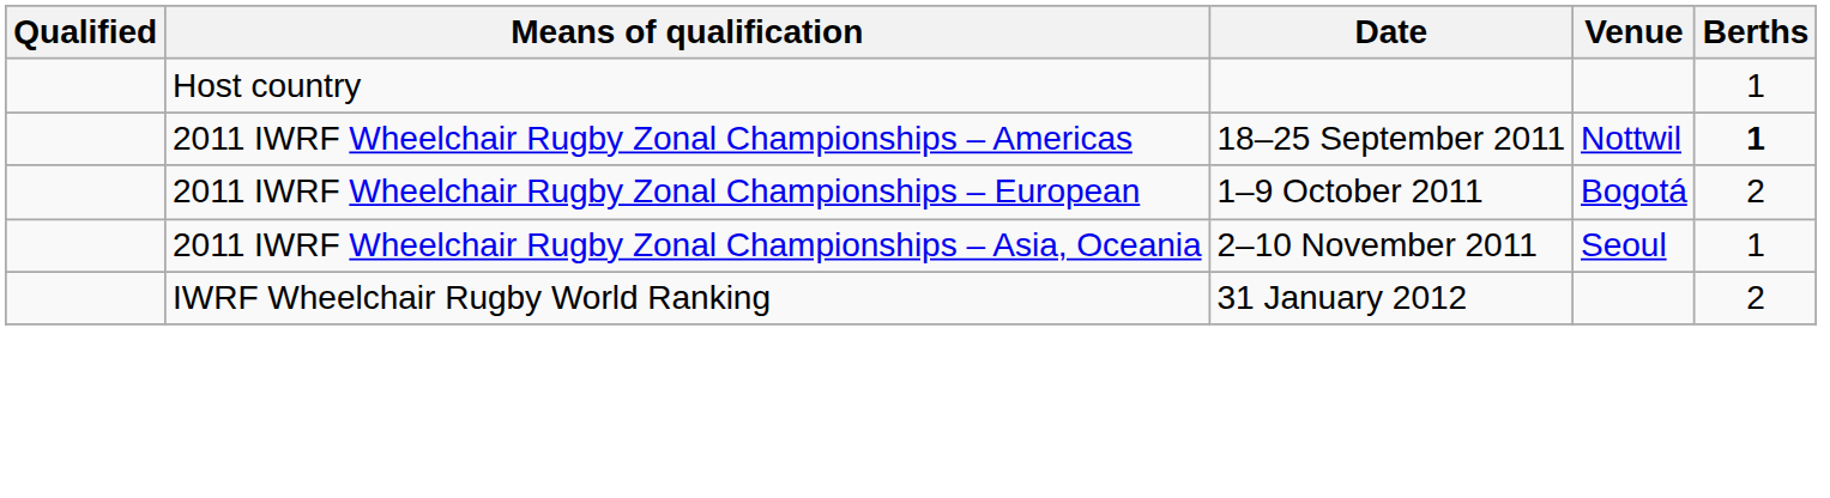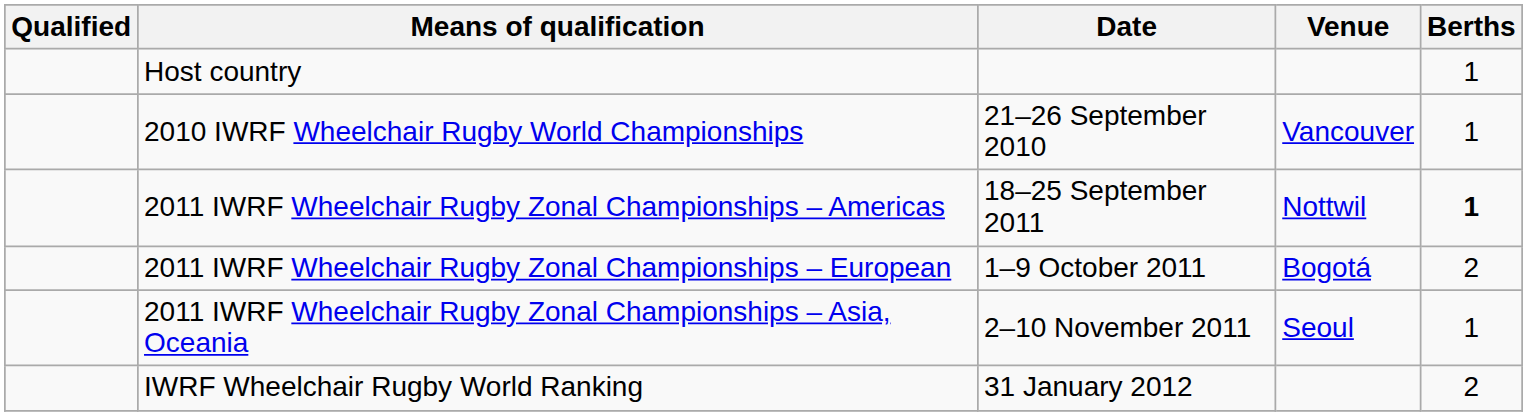+ row: 2010 IWRF Wheelchair Rugby World Championships | 21–26 September 2010 | Vancouver | 1
